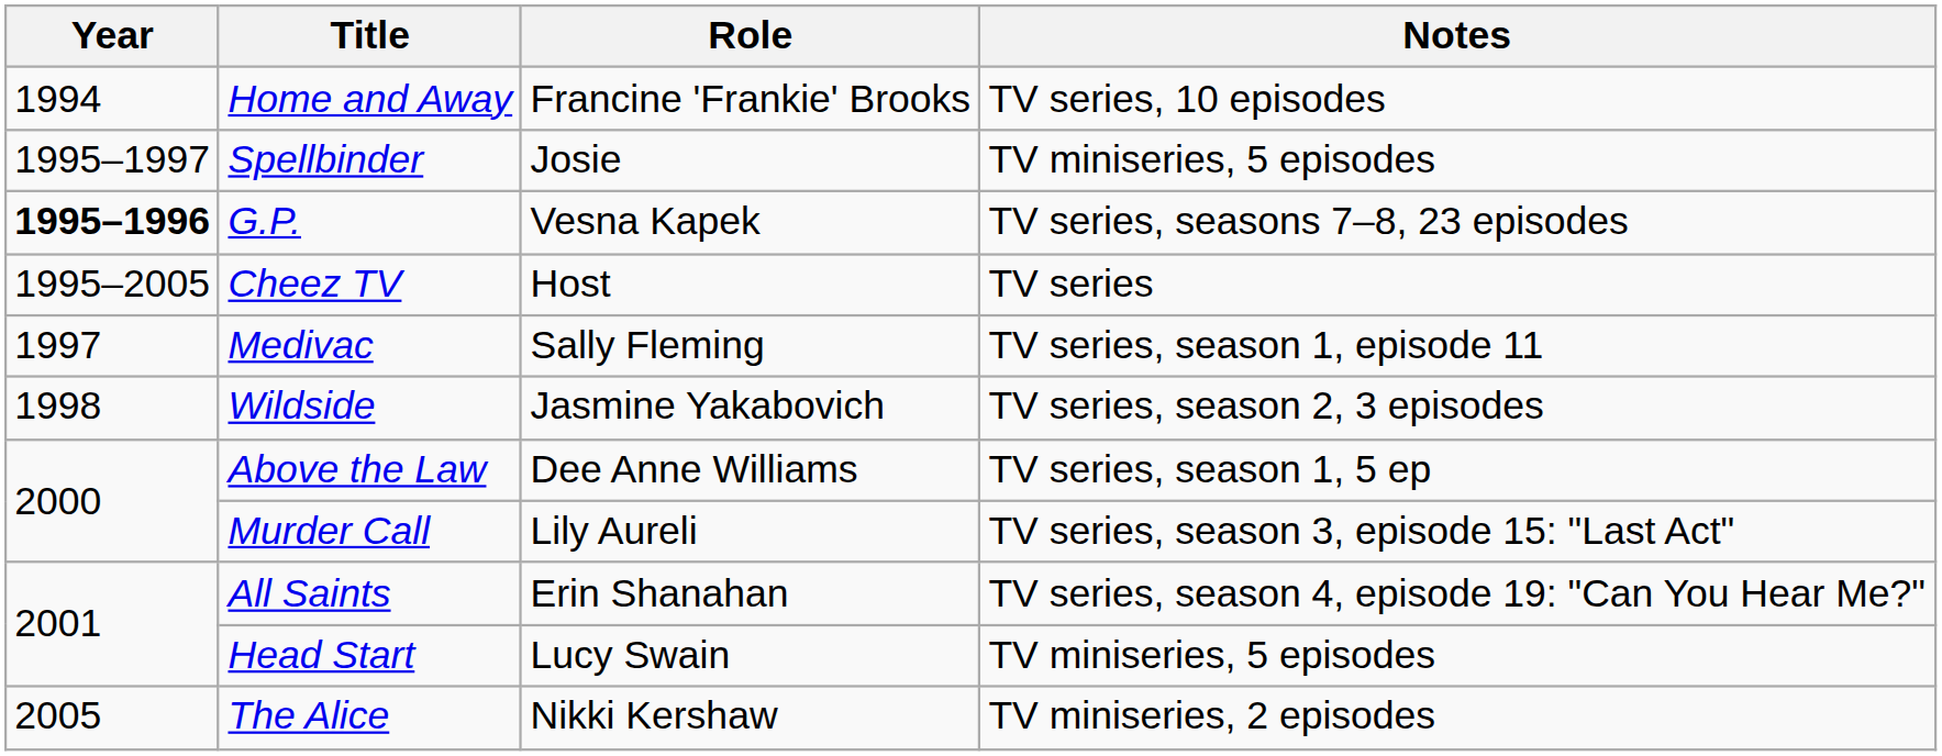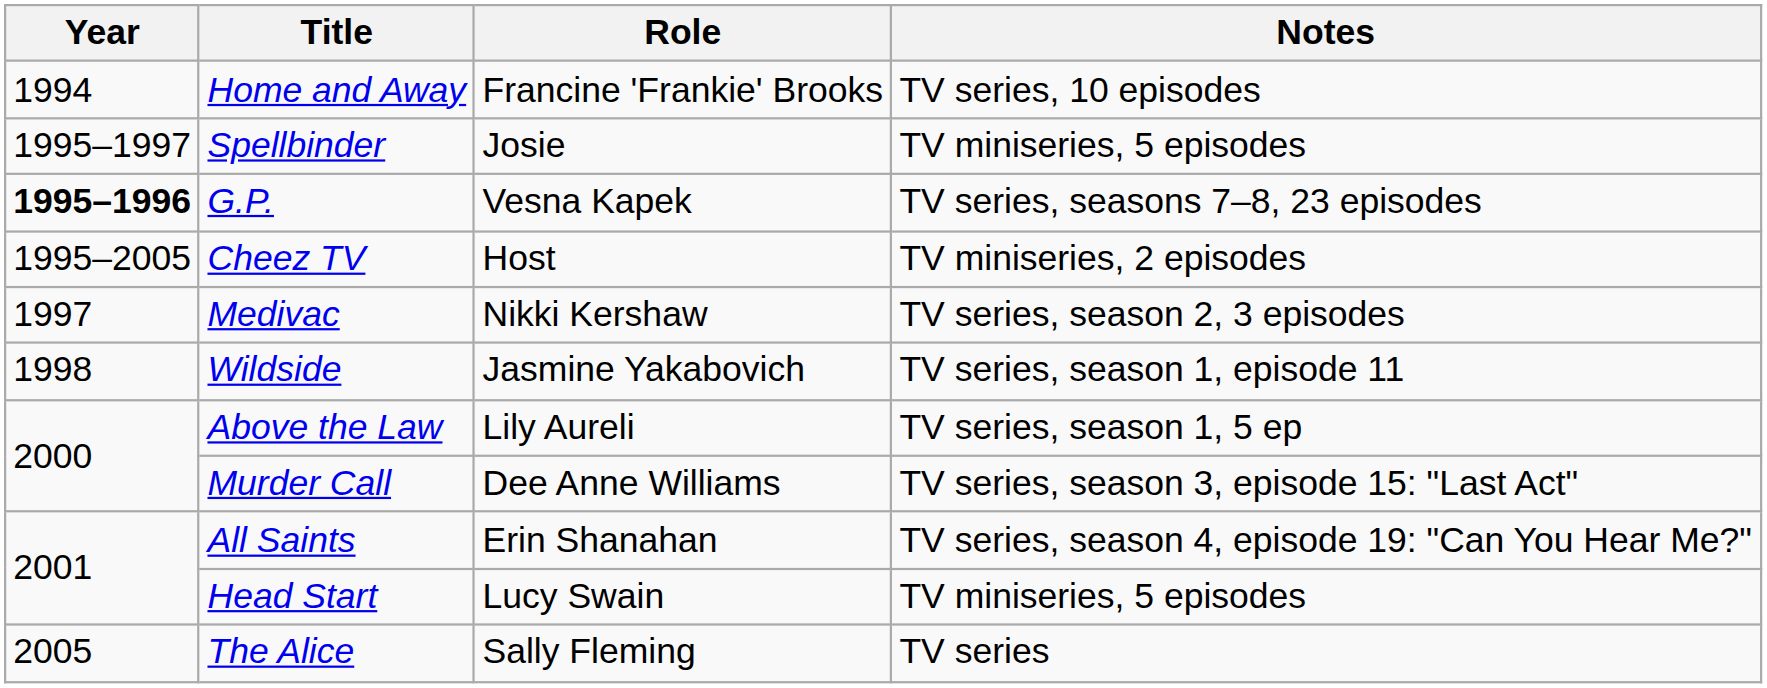Cheez TV | Notes: TV series -> TV miniseries, 2 episodes
Medivac | Role: Sally Fleming -> Nikki Kershaw
Medivac | Notes: TV series, season 1, episode 11 -> TV series, season 2, 3 episodes
Wildside | Notes: TV series, season 2, 3 episodes -> TV series, season 1, episode 11
Above the Law | Role: Dee Anne Williams -> Lily Aureli
Murder Call | Role: Lily Aureli -> Dee Anne Williams
The Alice | Role: Nikki Kershaw -> Sally Fleming
The Alice | Notes: TV miniseries, 2 episodes -> TV series
